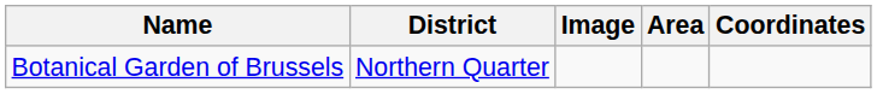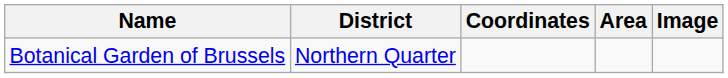columns swapped: Coordinates <-> Image
